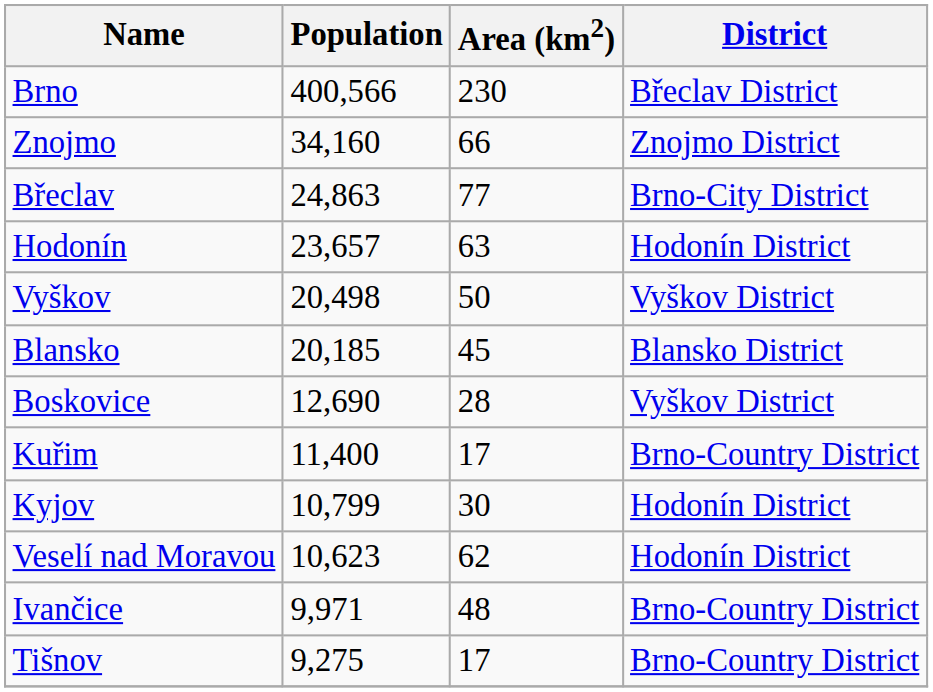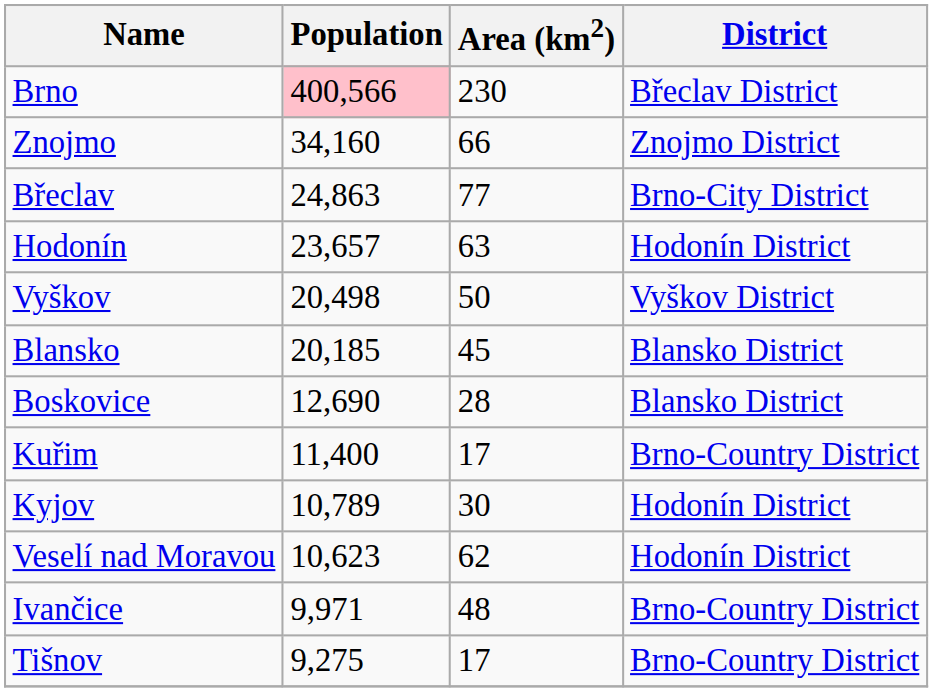Brno | Population: no background -> pink background
Boskovice | District: Vyškov District -> Blansko District
Kyjov | Population: 10,799 -> 10,789
